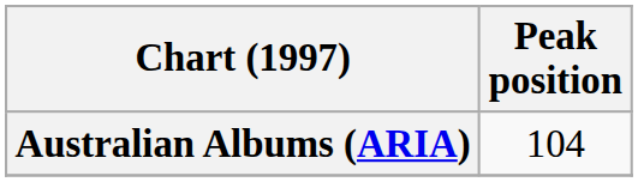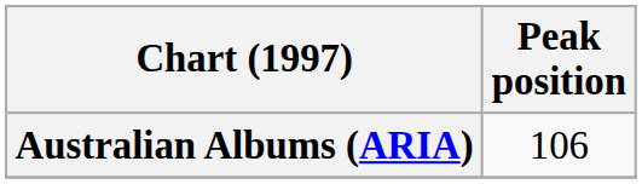Australian Albums (ARIA) | Peak position: 104 -> 106
